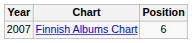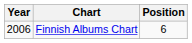Finnish Albums Chart | Year: 2007 -> 2006
